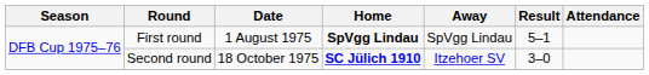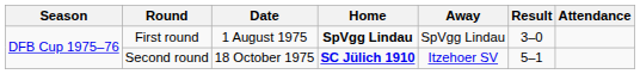First round | Result: 5–1 -> 3–0
Second round | Result: 3–0 -> 5–1
